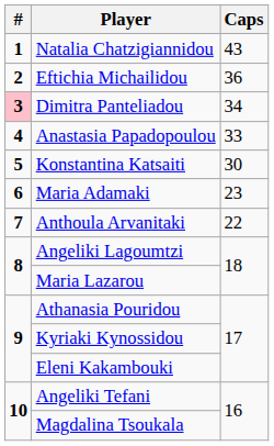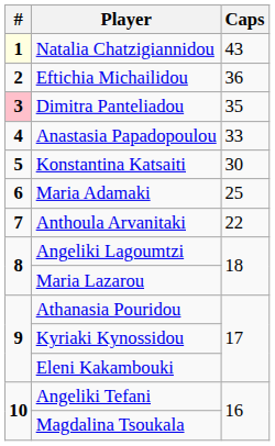Natalia Chatzigiannidou | #: no background -> lightyellow background
Dimitra Panteliadou | Caps: 34 -> 35
Maria Adamaki | Caps: 23 -> 25
